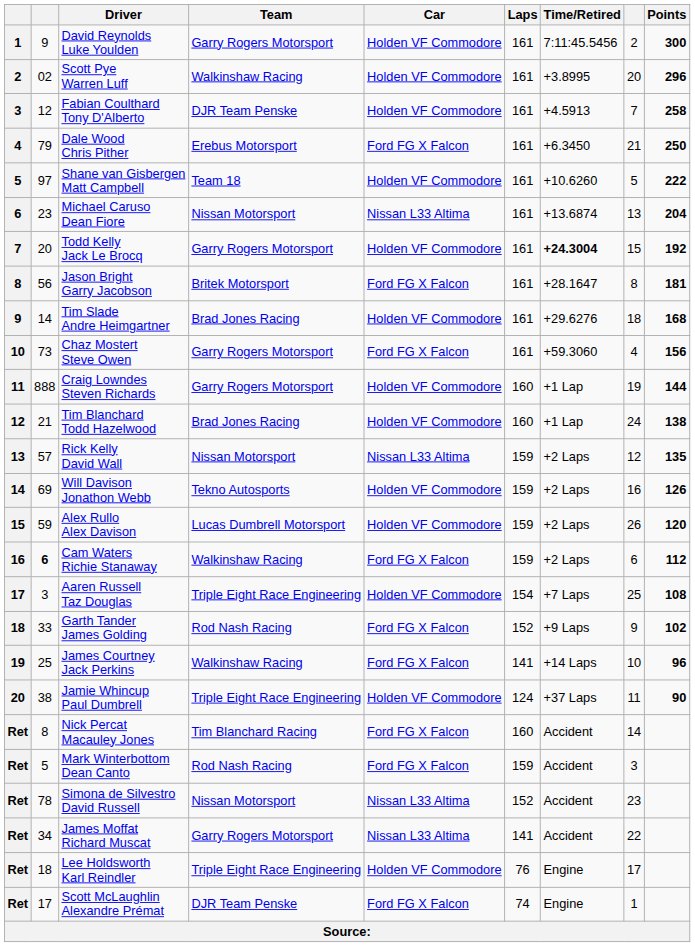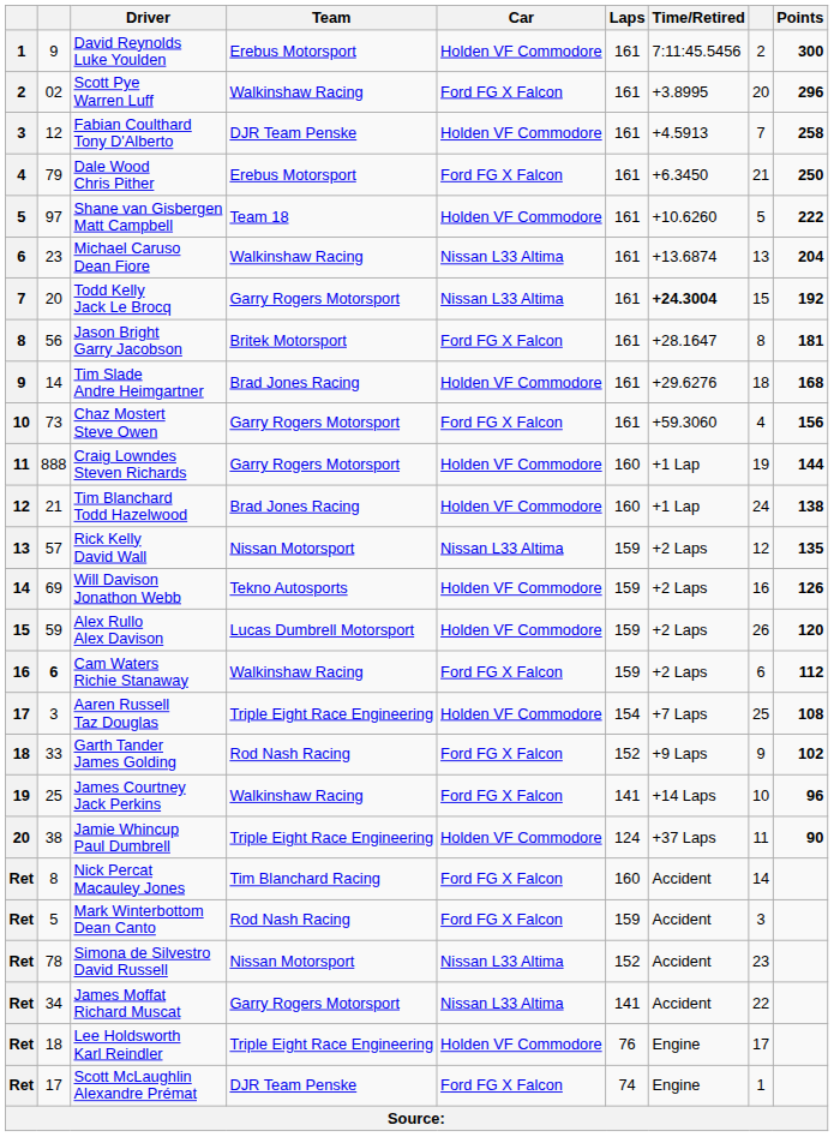David Reynolds Luke Youlden | Team: Garry Rogers Motorsport -> Erebus Motorsport
Scott Pye Warren Luff | Car: Holden VF Commodore -> Ford FG X Falcon
Michael Caruso Dean Fiore | Team: Nissan Motorsport -> Walkinshaw Racing
Todd Kelly Jack Le Brocq | Car: Holden VF Commodore -> Nissan L33 Altima
